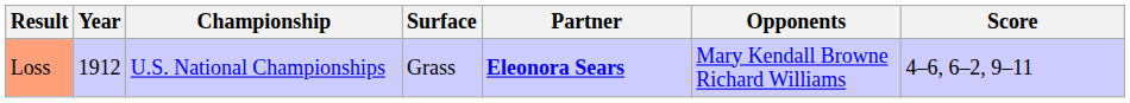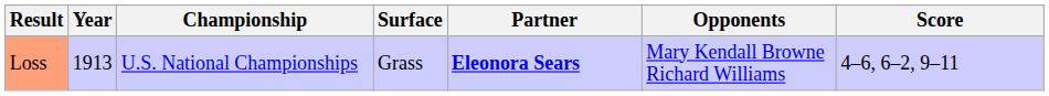Loss | Year: 1912 -> 1913
